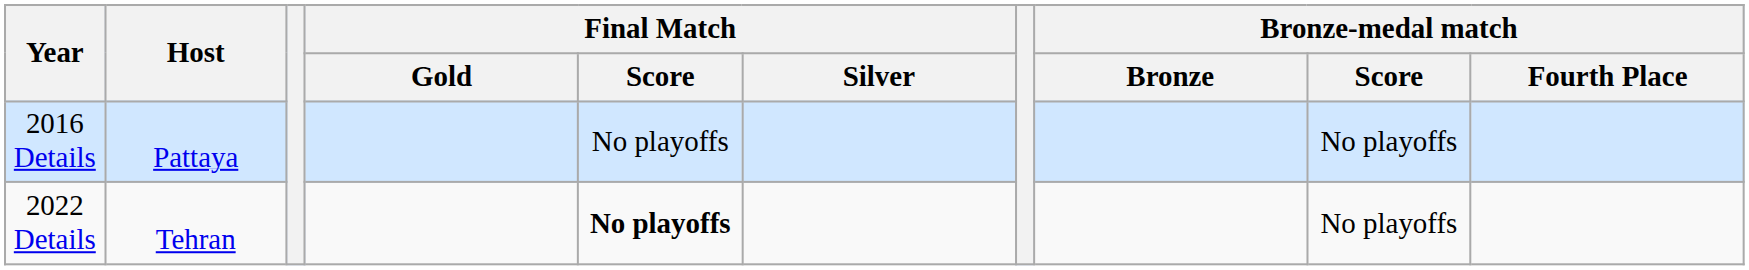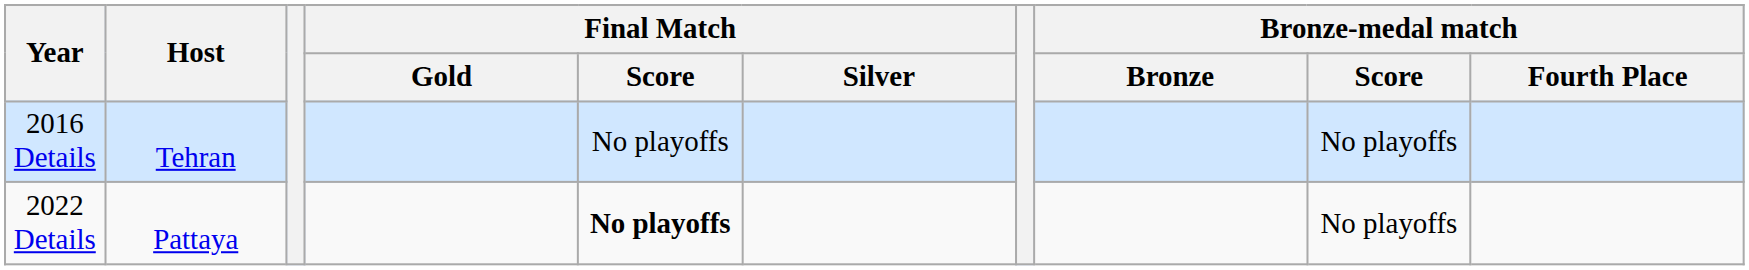2016 Details | Host: Pattaya -> Tehran
2022 Details | Host: Tehran -> Pattaya
